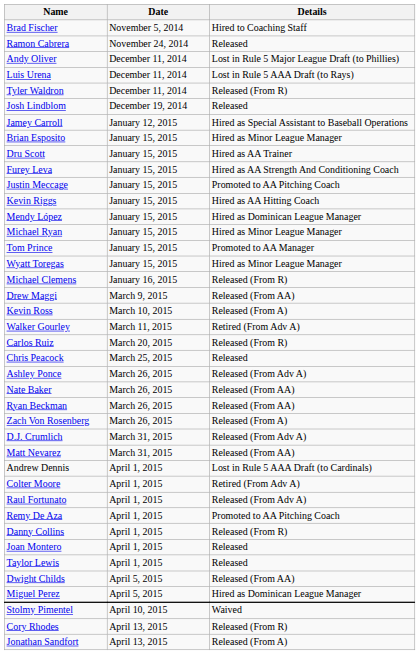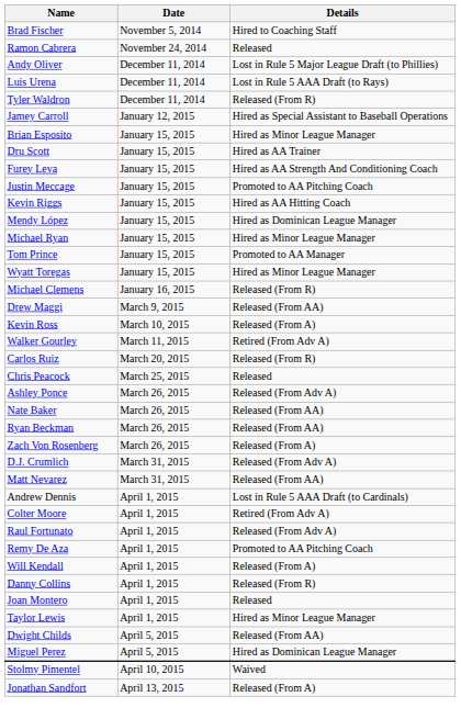- row: Josh Lindblom | December 19, 2014 | Released
+ row: Will Kendall | April 1, 2015 | Released (From A)
Taylor Lewis | Details: Released -> Hired as Minor League Manager
- row: Cory Rhodes | April 13, 2015 | Released (From R)
